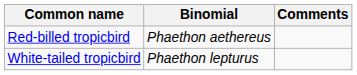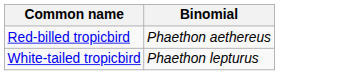- column: Comments
